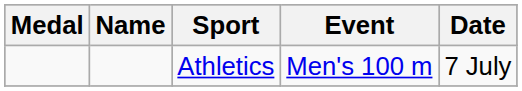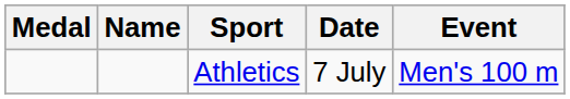columns swapped: Event <-> Date
